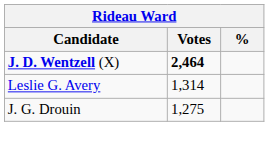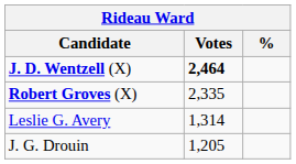+ row: Robert Groves (X) | 2,335
J. G. Drouin | Votes: 1,275 -> 1,205
